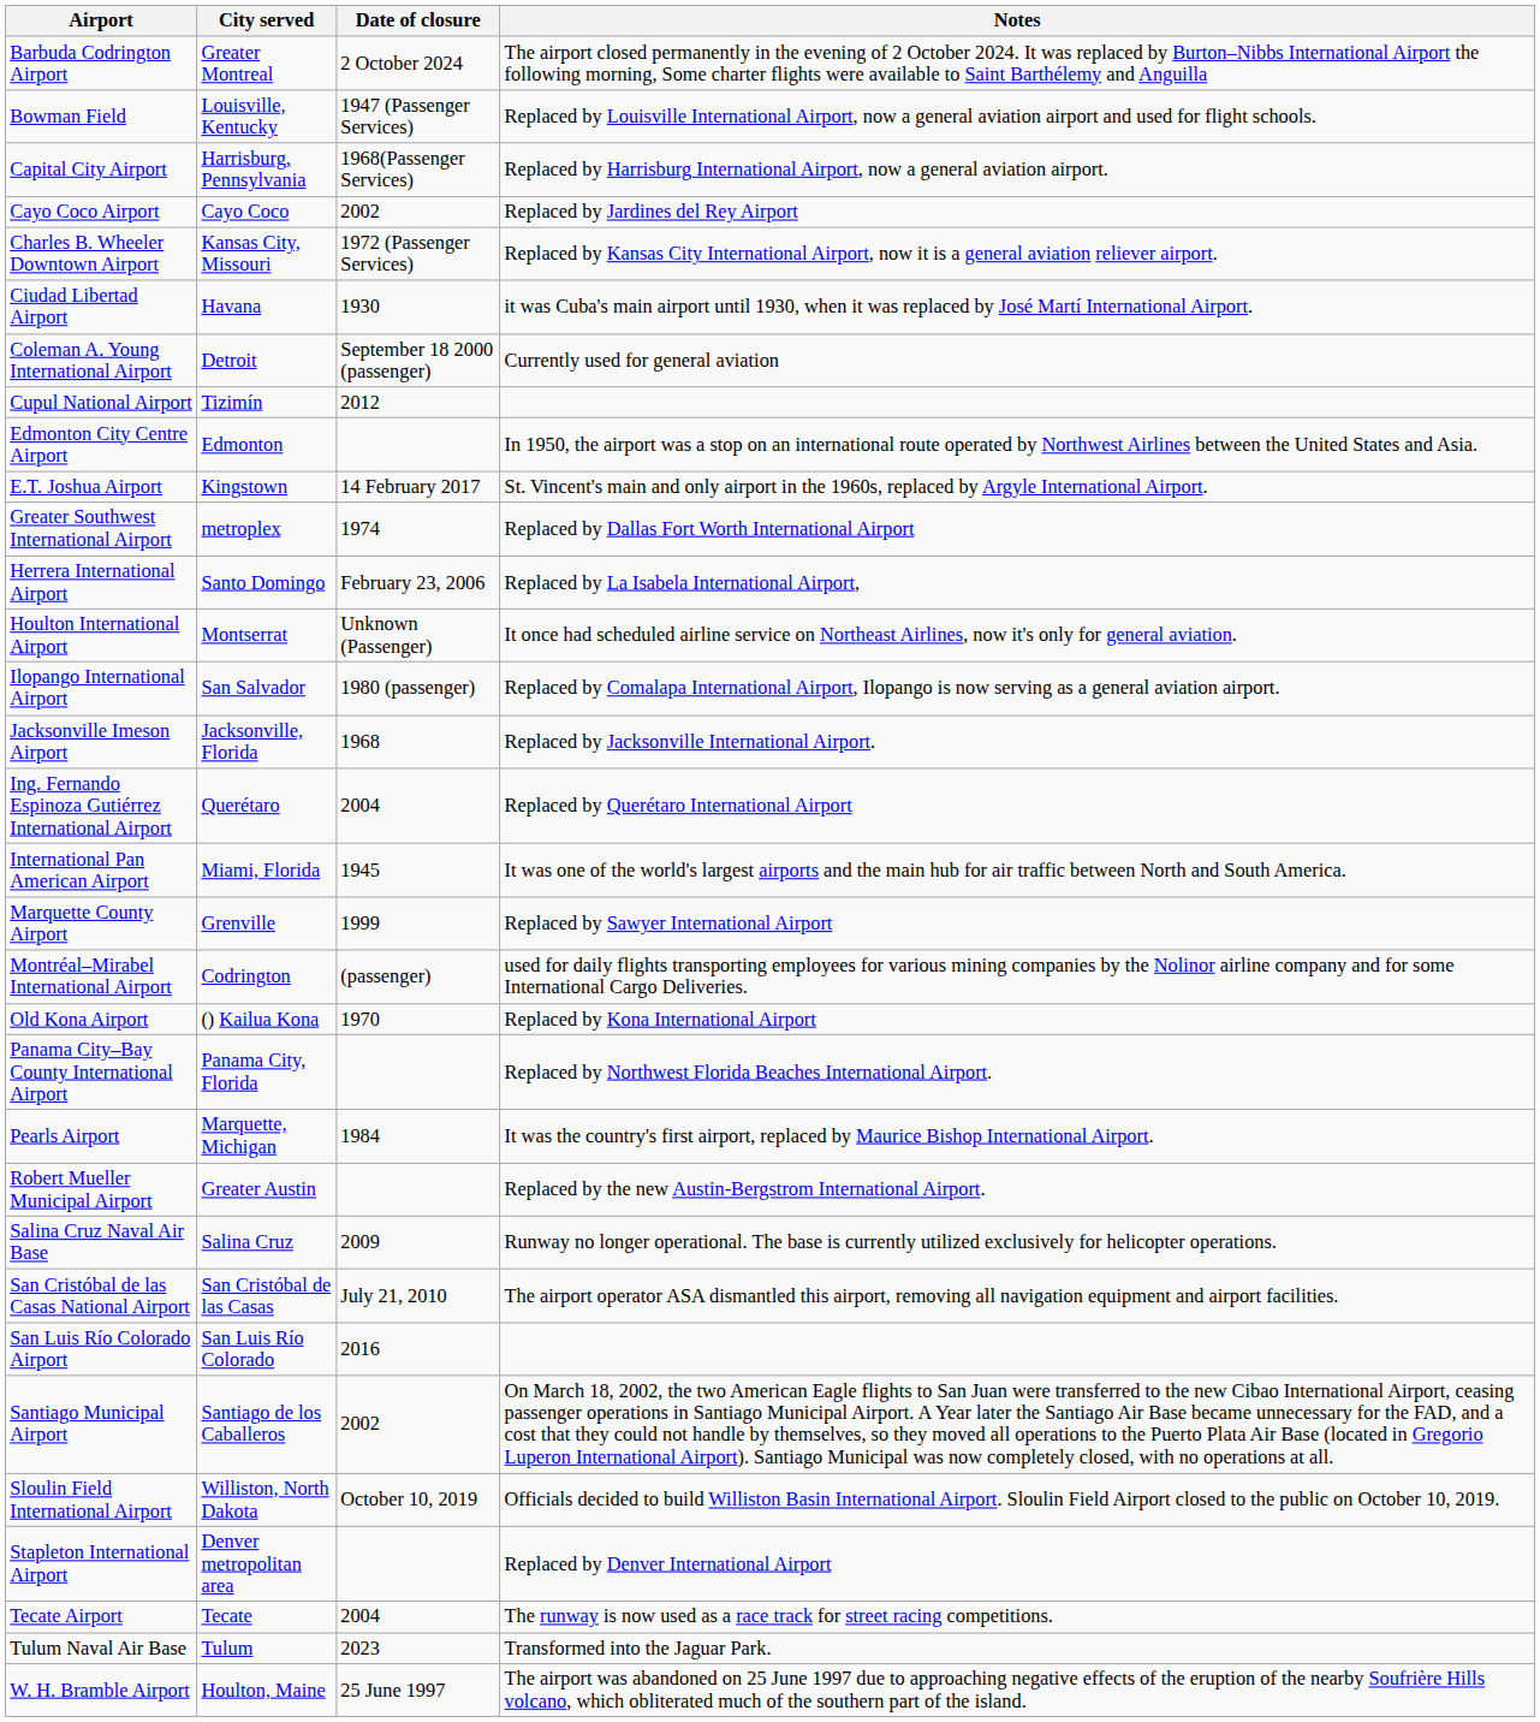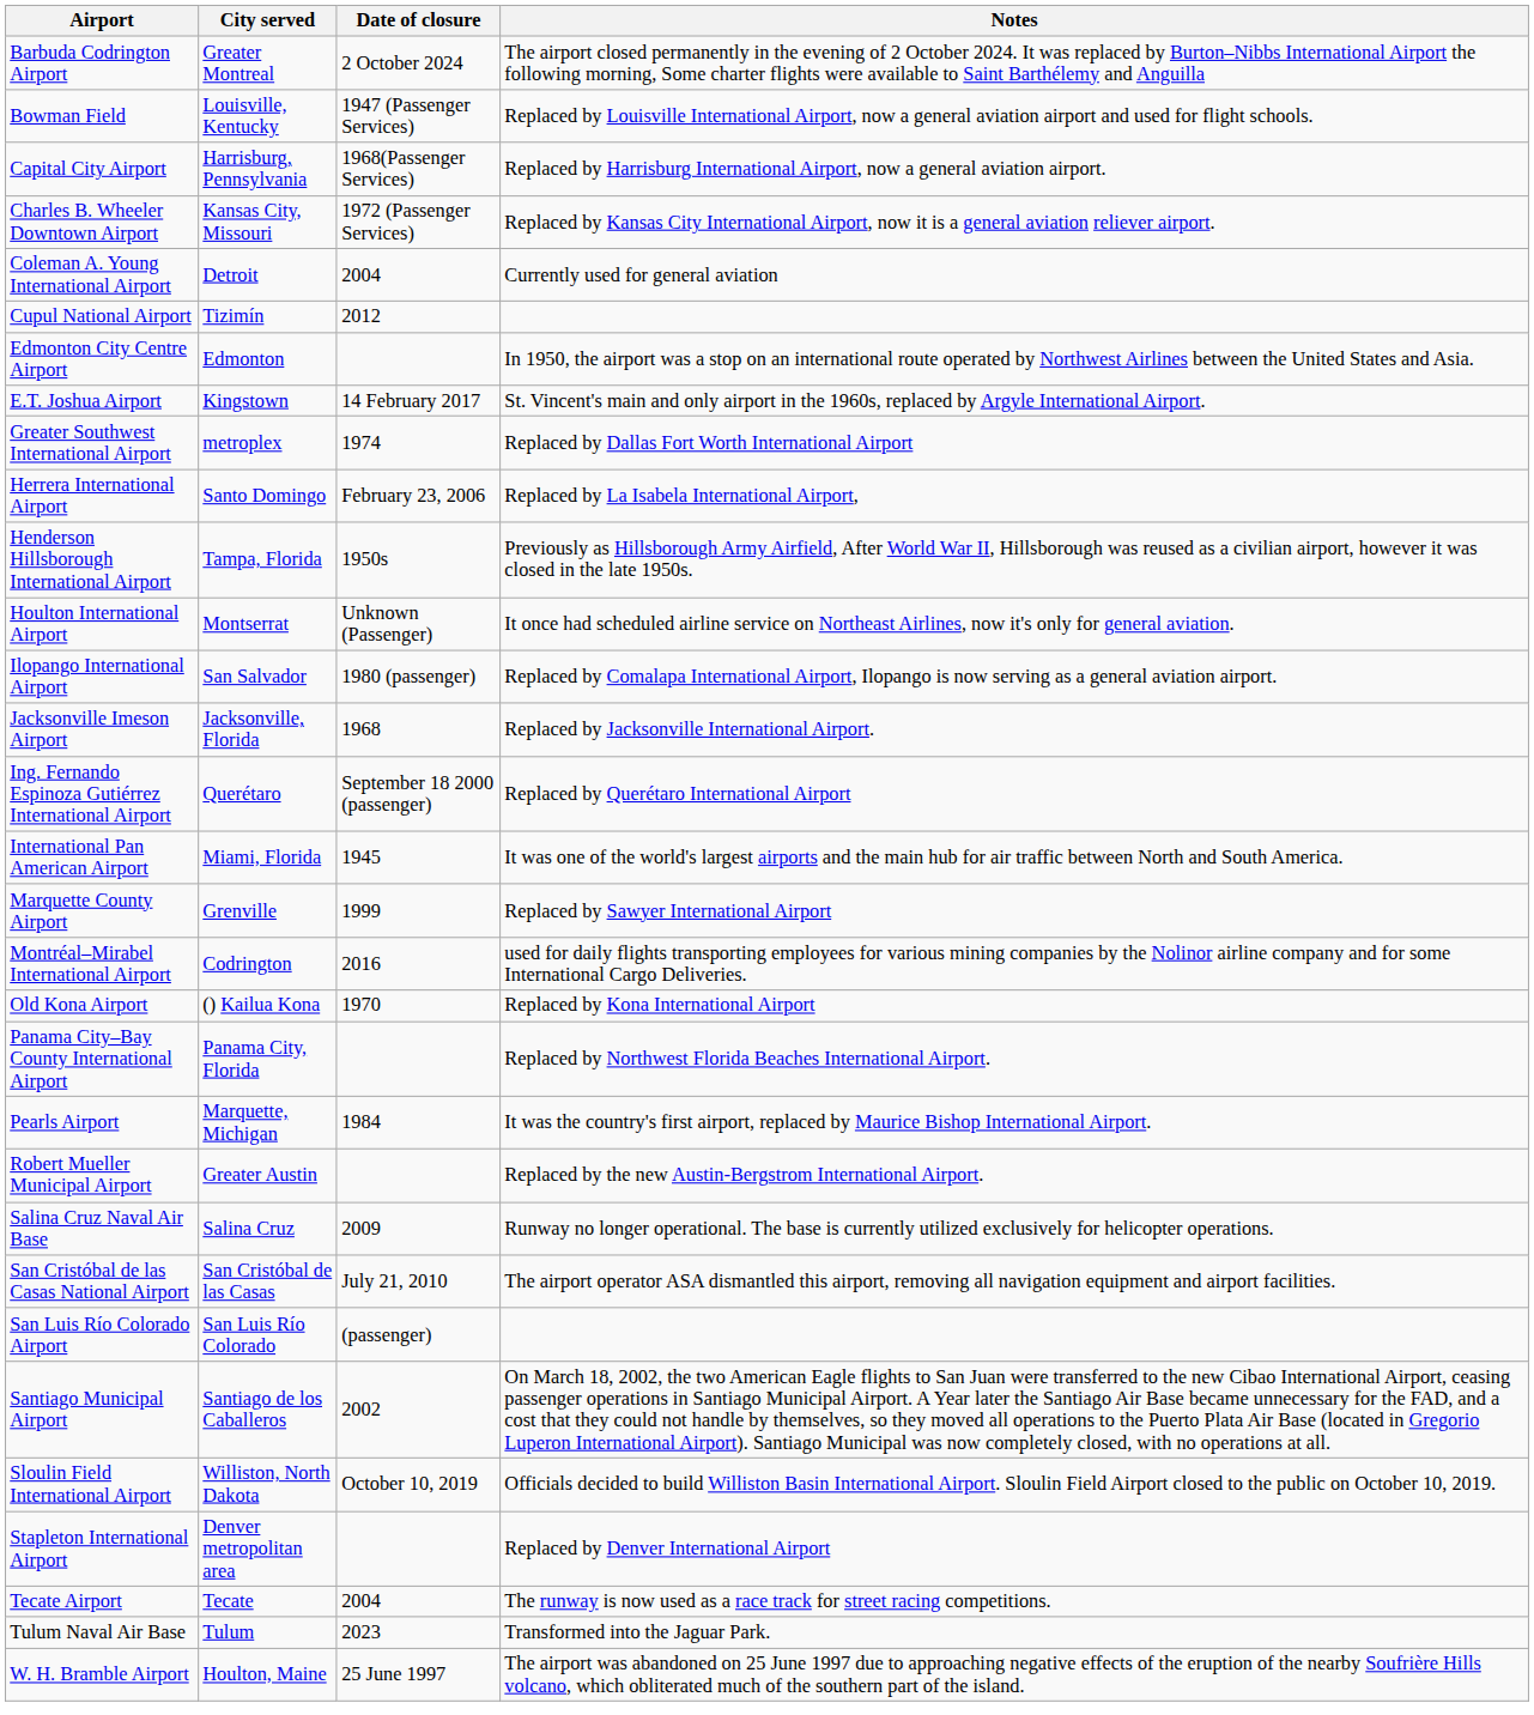- row: Cayo Coco Airport | Cayo Coco | 2002 | Replaced by Jardines del Rey Airport
- row: Ciudad Libertad Airport | Havana | 1930 | it was Cuba's main airport until 1930, when it was replaced by José Martí International Airport.
Coleman A. Young International Airport | Date of closure: September 18 2000 (passenger) -> 2004
+ row: Henderson Hillsborough International Airport | Tampa, Florida | 1950s | Previously as Hillsborough Army Airfield, After World War II, Hillsborough was reused as a civilian airport, however it was closed in the late 1950s.
Ing. Fernando Espinoza Gutiérrez International Airport | Date of closure: 2004 -> September 18 2000 (passenger)
Montréal–Mirabel International Airport | Date of closure: (passenger) -> 2016
San Luis Río Colorado Airport | Date of closure: 2016 -> (passenger)
